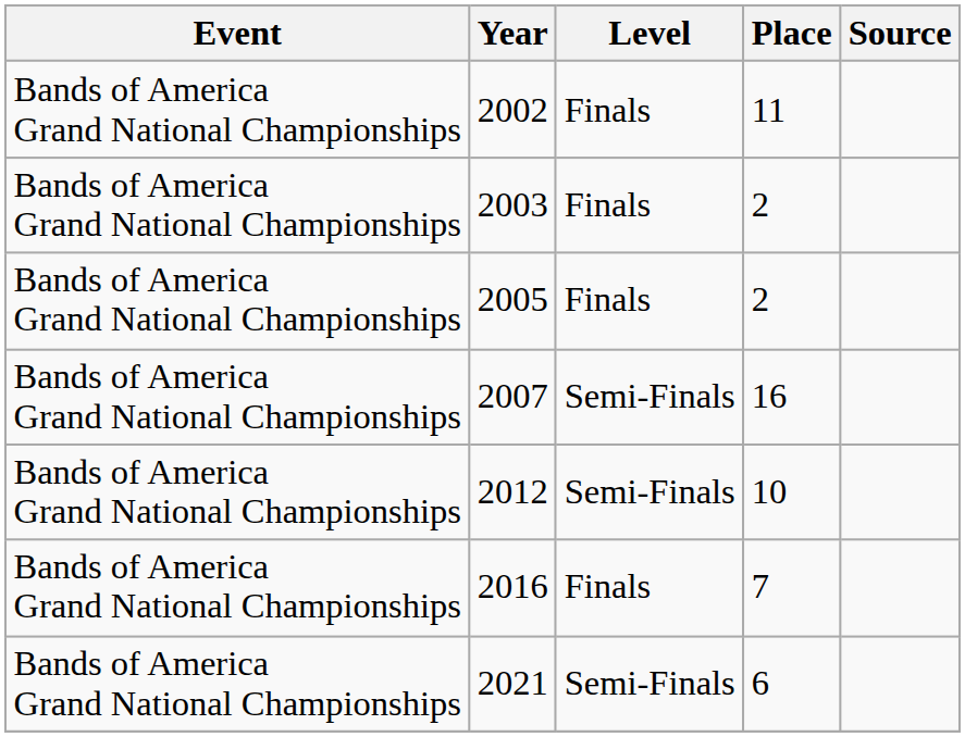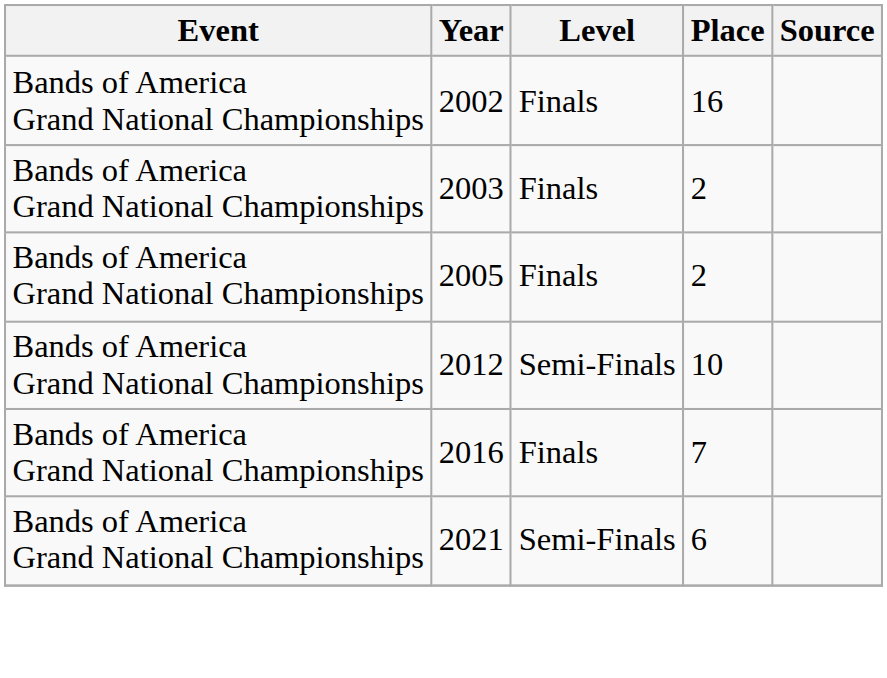2002 | Place: 11 -> 16
- row: Bands of America Grand National Championships | 2007 | Semi-Finals | 16
